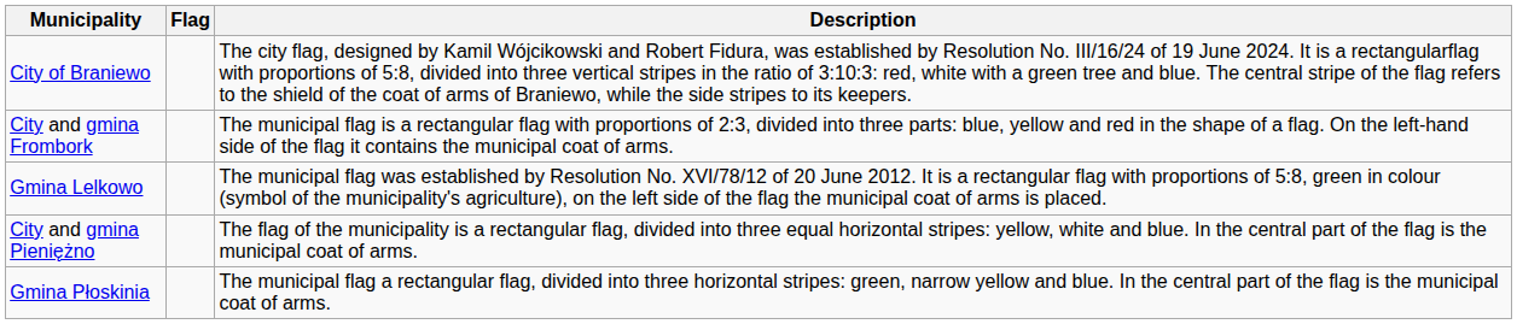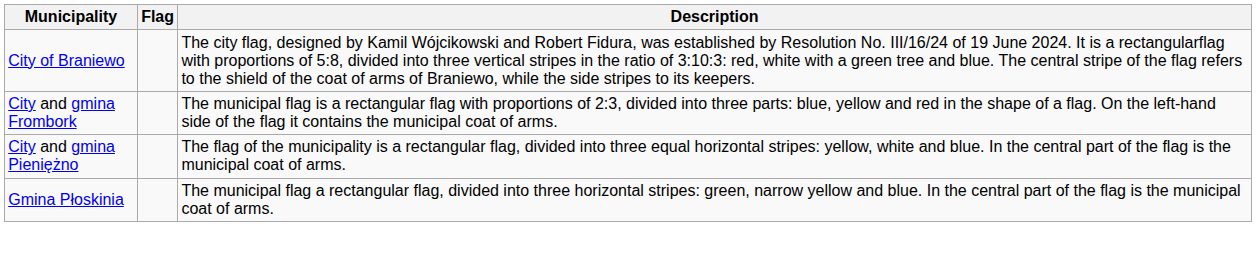- row: Gmina Lelkowo | The municipal flag was established by Resolution No. XVI/78/12 of 20 June 2012. It is a rectangular flag with proportions of 5:8, green in colour (symbol of the municipality's agriculture), on the left side of the flag the municipal coat of arms is placed.
